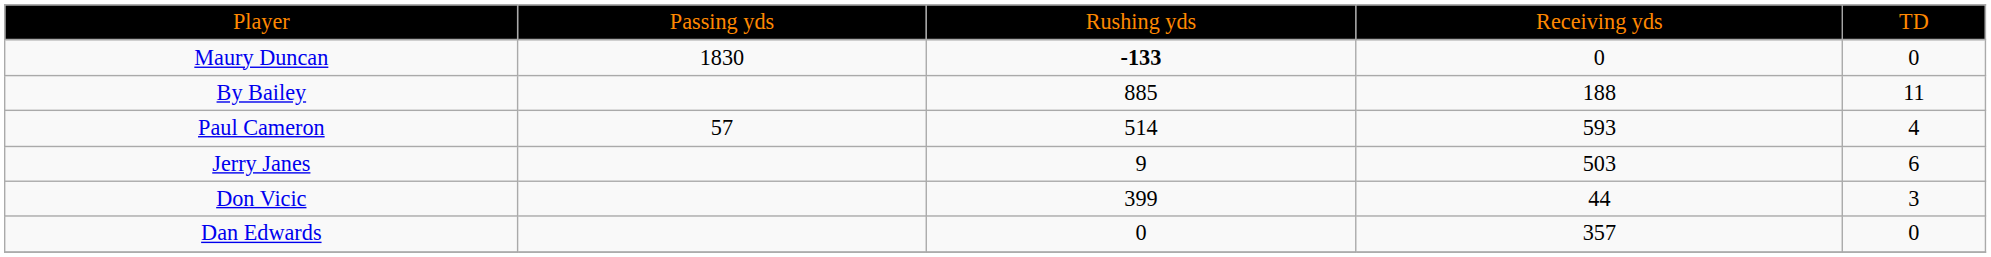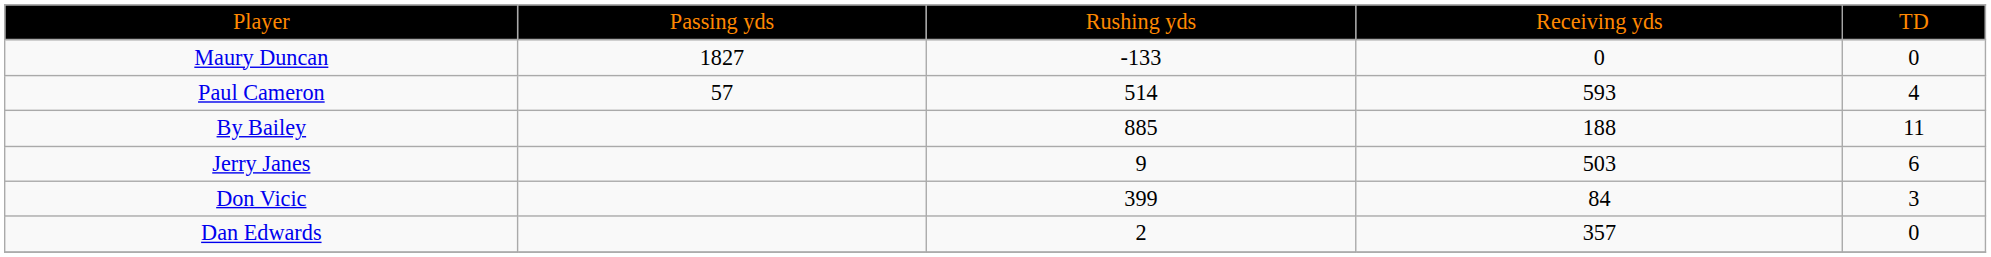Maury Duncan | column 2: 1830 -> 1827
Maury Duncan | column 3: bold -> normal
rows swapped: By Bailey <-> Paul Cameron
Don Vicic | column 4: 44 -> 84
Dan Edwards | column 3: 0 -> 2
